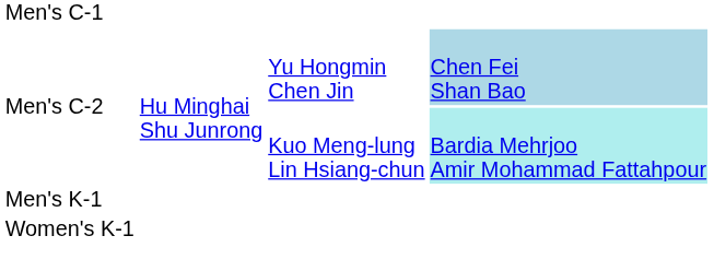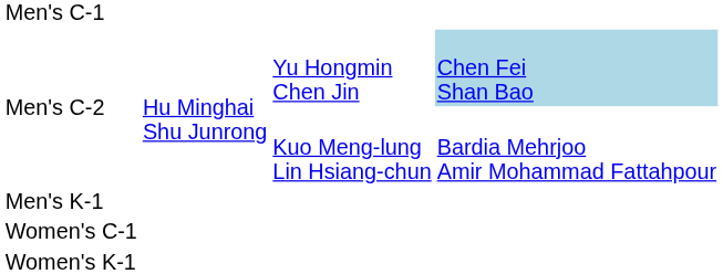Men's C-2 / Kuo Meng-lung Lin Hsiang-chun | column 4: paleturquoise background -> no background
+ row: Women's C-1
